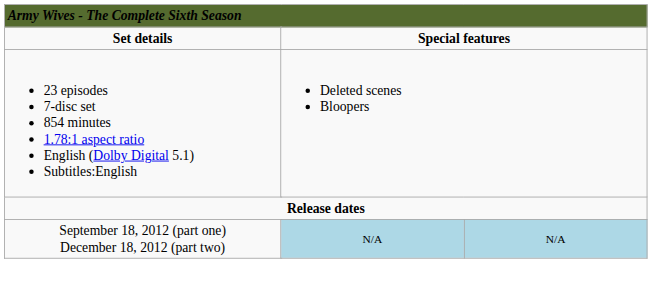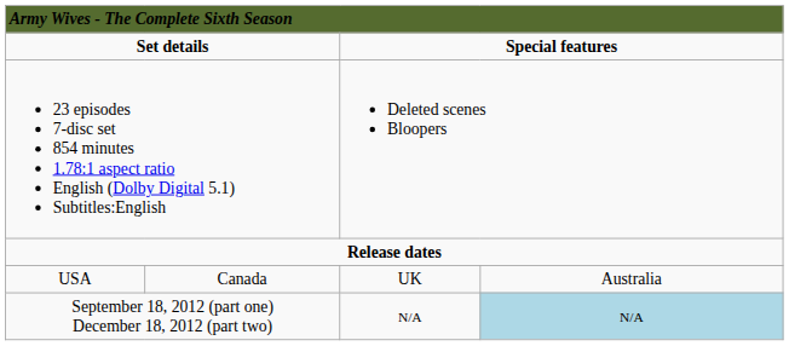+ row: USA | Canada | UK | Australia
September 18, 2012 (part one) December 18, 2012 (part two) | column 3: lightblue background -> no background
